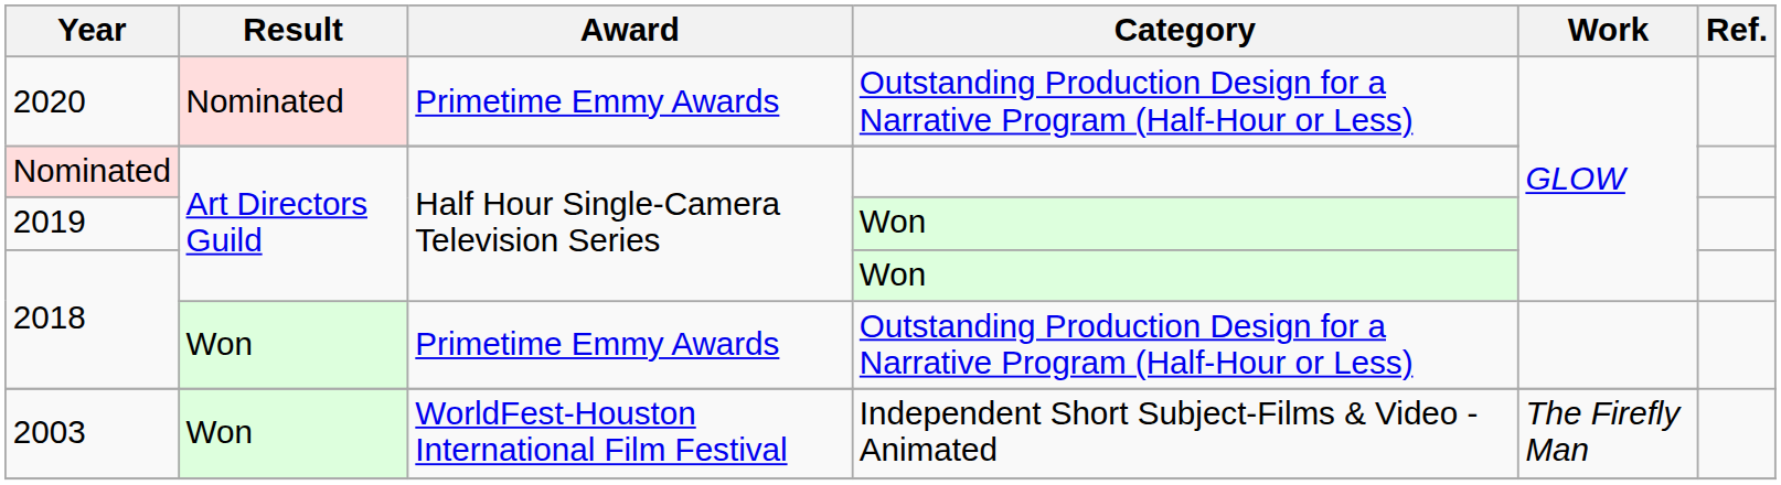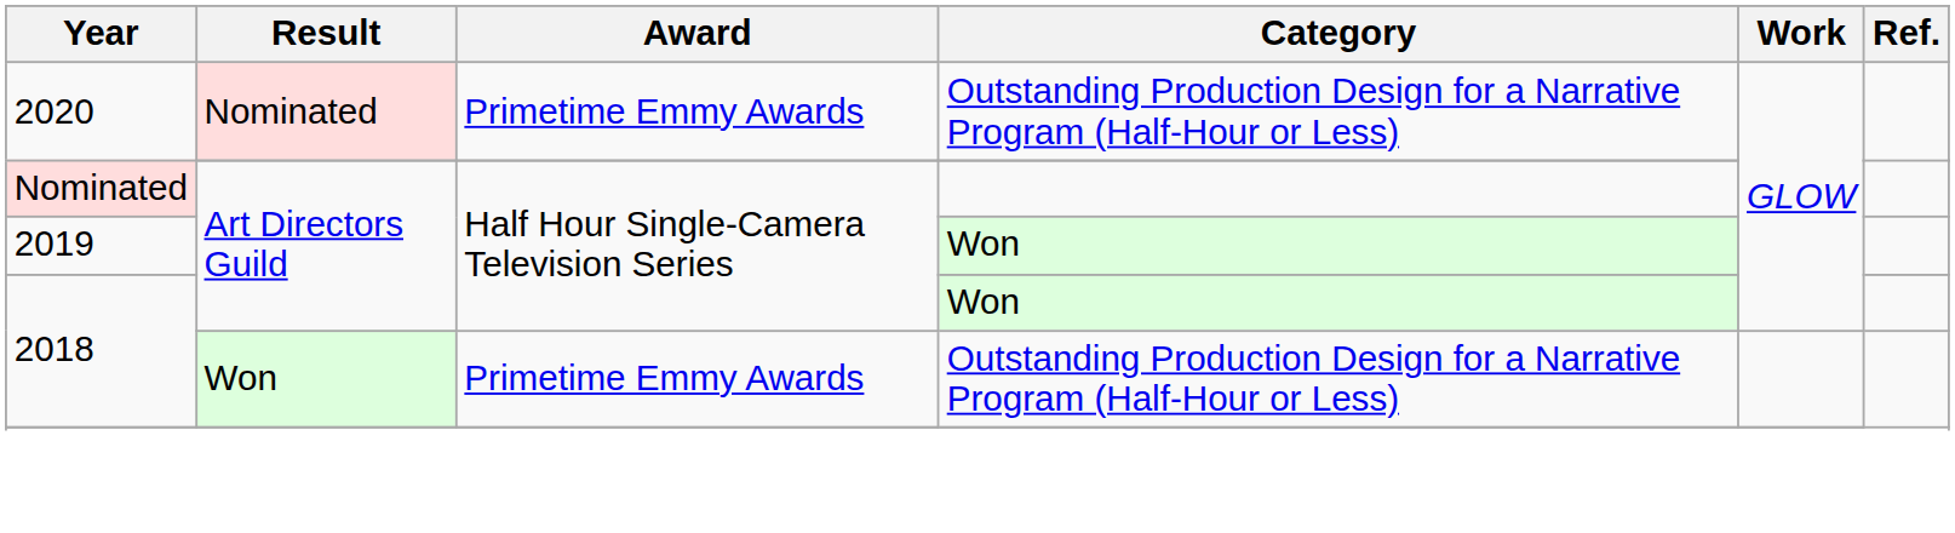- row: 2003 | Won | WorldFest-Houston International Film Festival | Independent Short Subject-Films & Video - Animated | The Firefly Man
